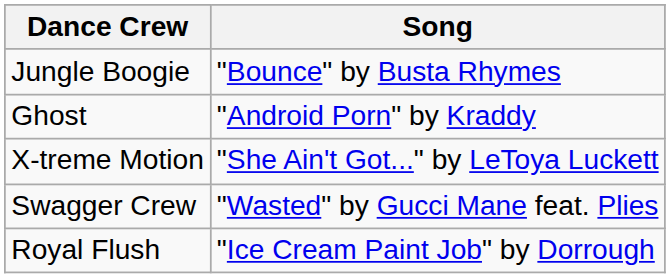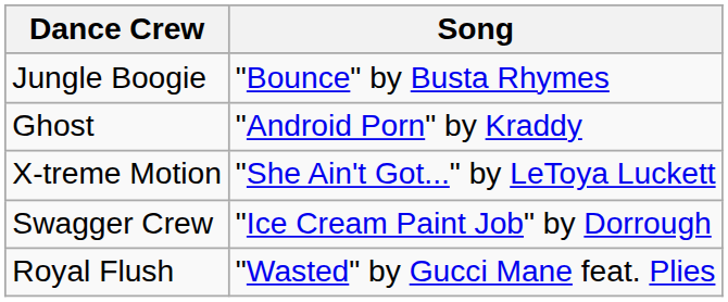Swagger Crew | Song: "Wasted" by Gucci Mane feat. Plies -> "Ice Cream Paint Job" by Dorrough
Royal Flush | Song: "Ice Cream Paint Job" by Dorrough -> "Wasted" by Gucci Mane feat. Plies
